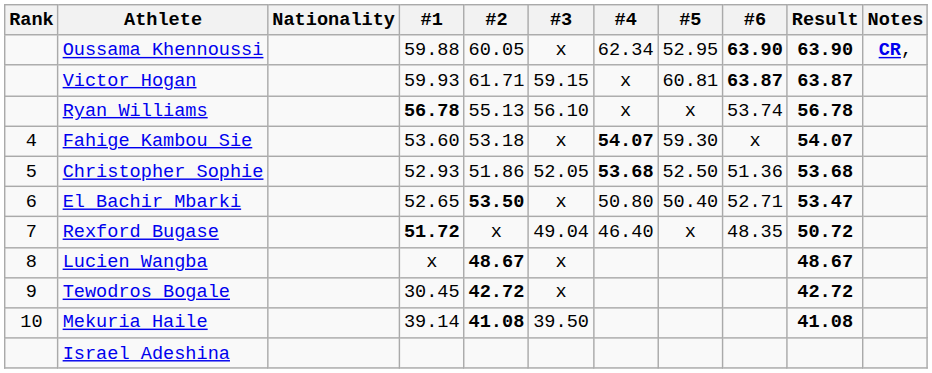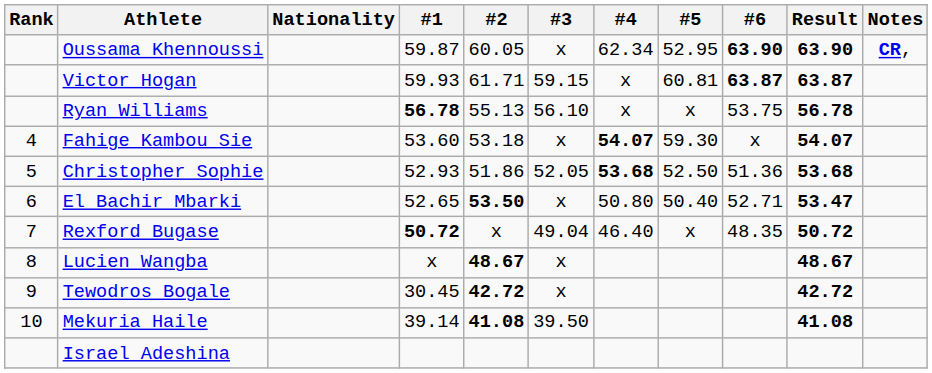Oussama Khennoussi | #1: 59.88 -> 59.87
Ryan Williams | #6: 53.74 -> 53.75
Rexford Bugase | #1: 51.72 -> 50.72
